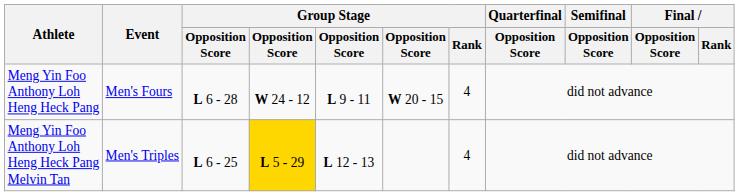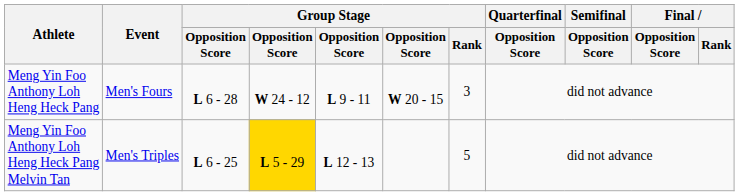Meng Yin Foo Anthony Loh Heng Heck Pang | Group Stage / Rank: 4 -> 3
Meng Yin Foo Anthony Loh Heng Heck Pang Melvin Tan | Group Stage / Rank: 4 -> 5
